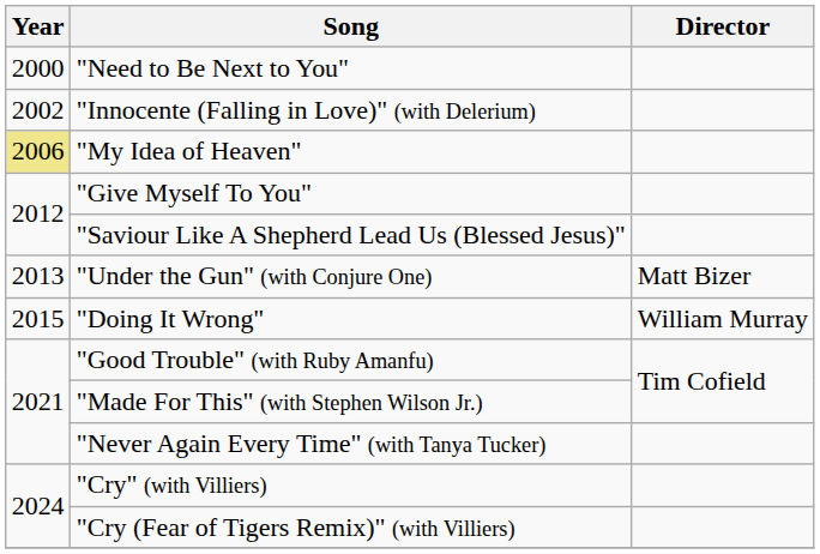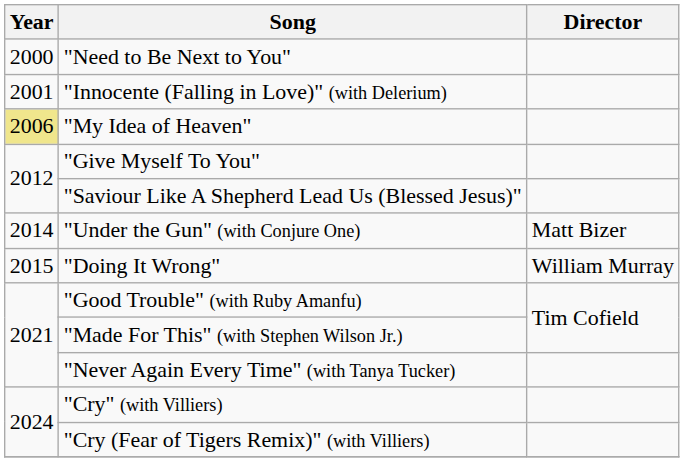"Innocente (Falling in Love)" (with Delerium) | Year: 2002 -> 2001
"Under the Gun" (with Conjure One) | Year: 2013 -> 2014
